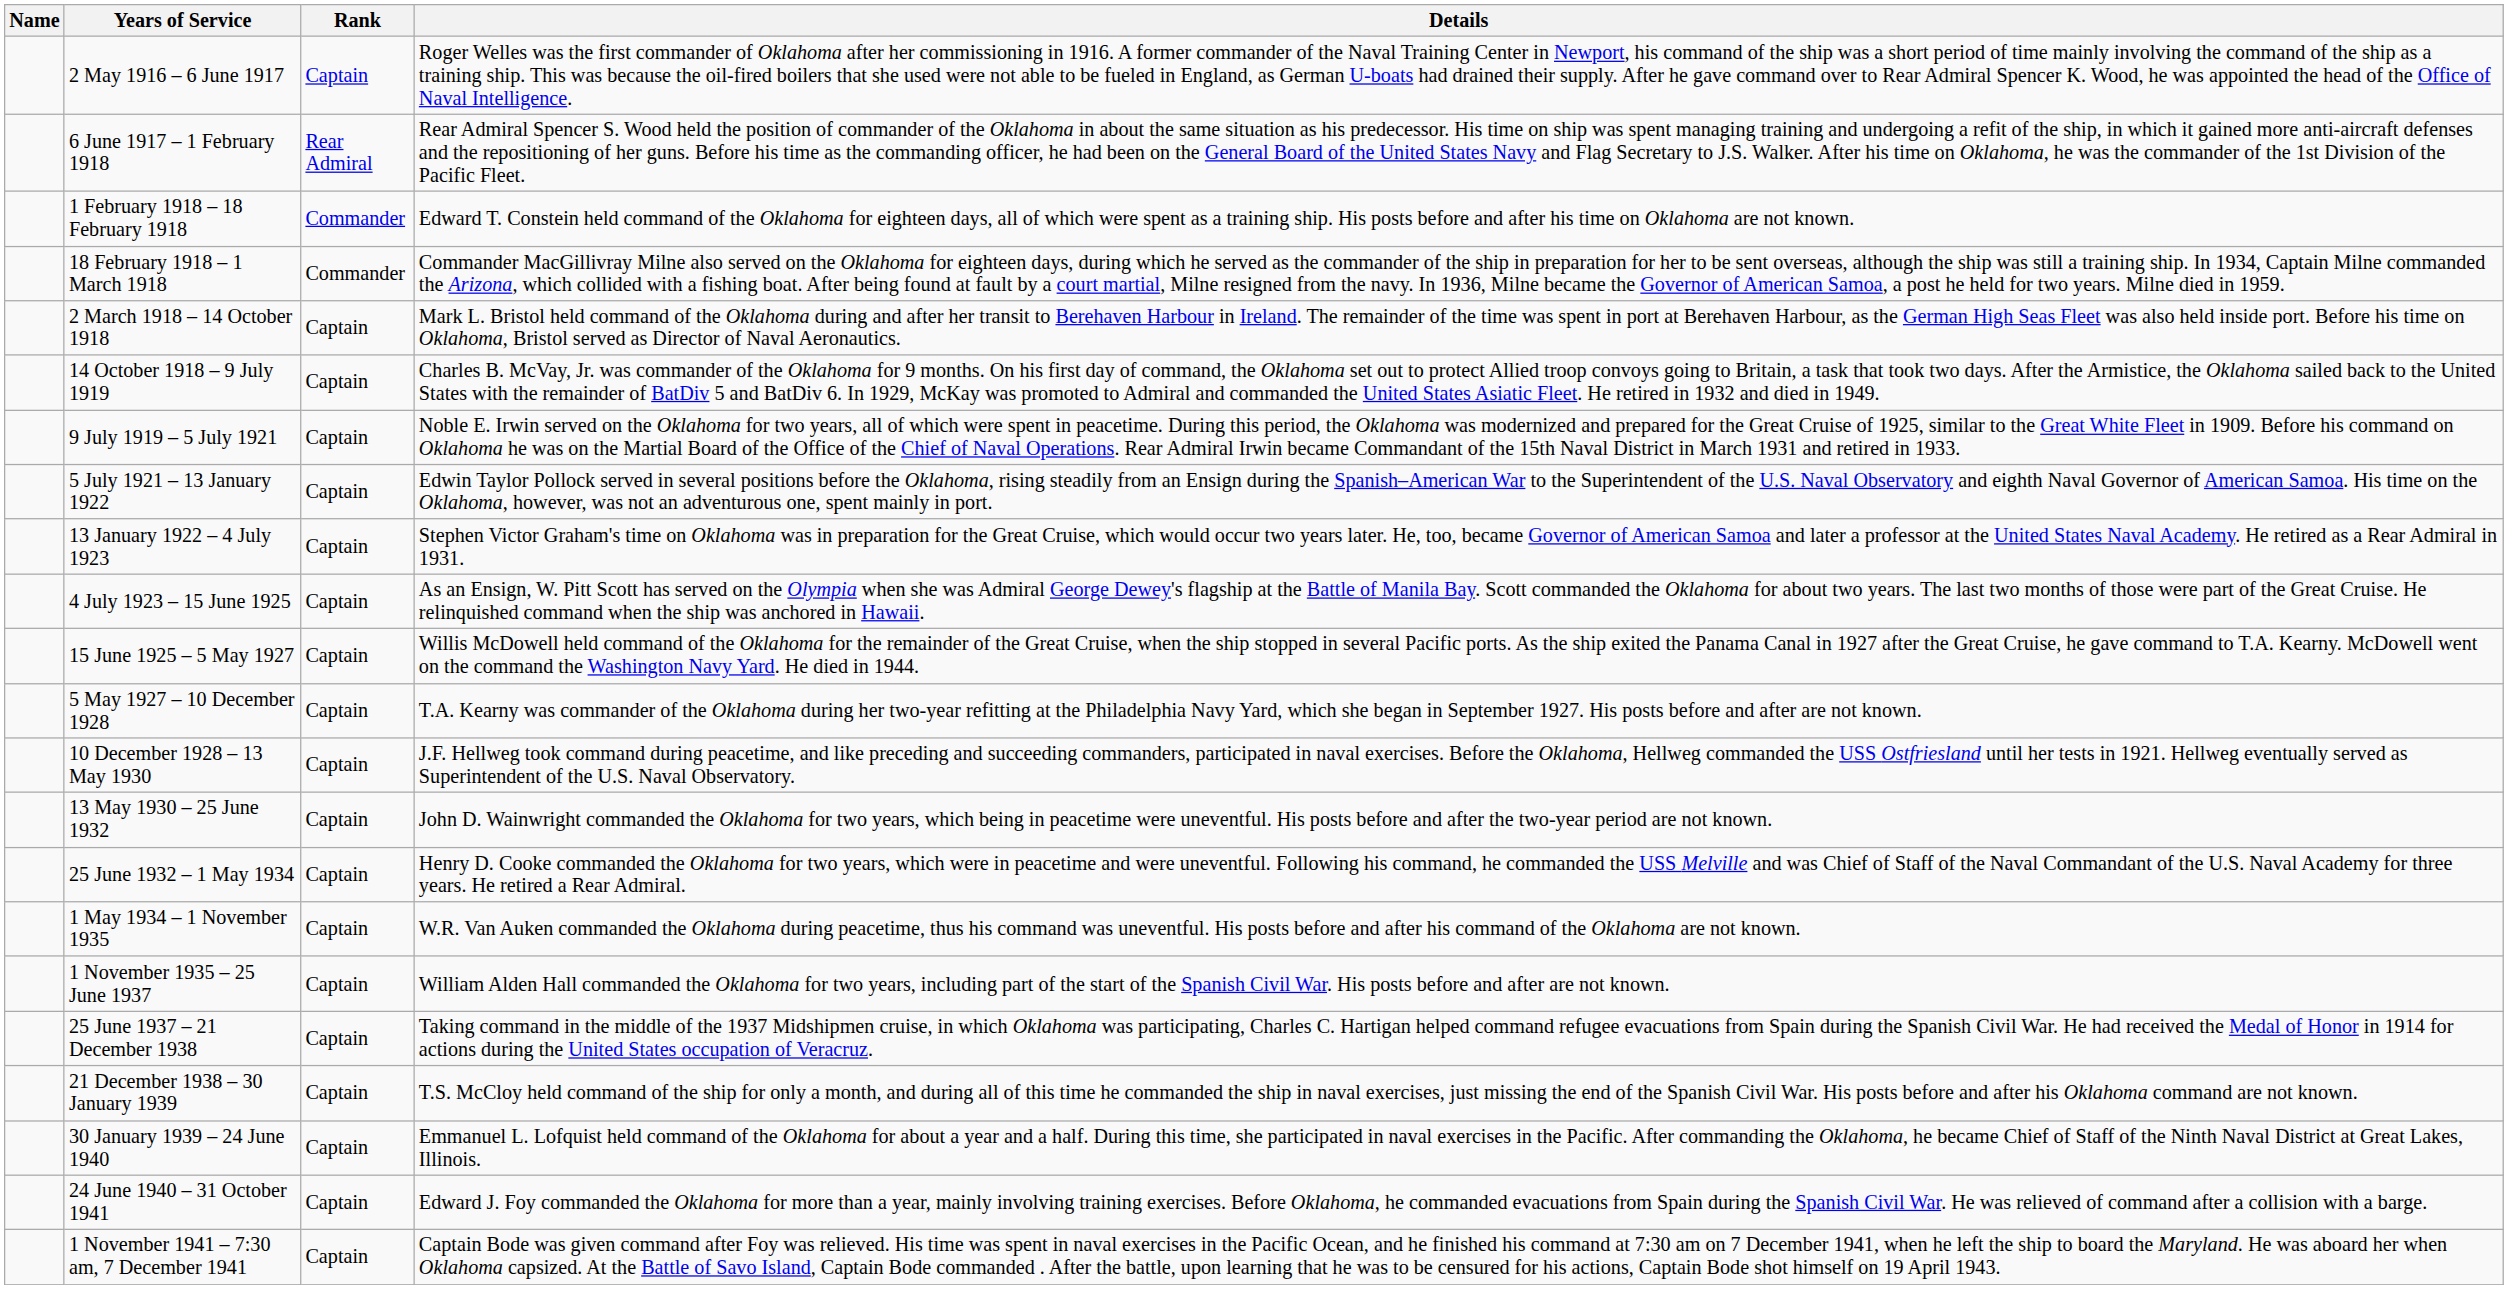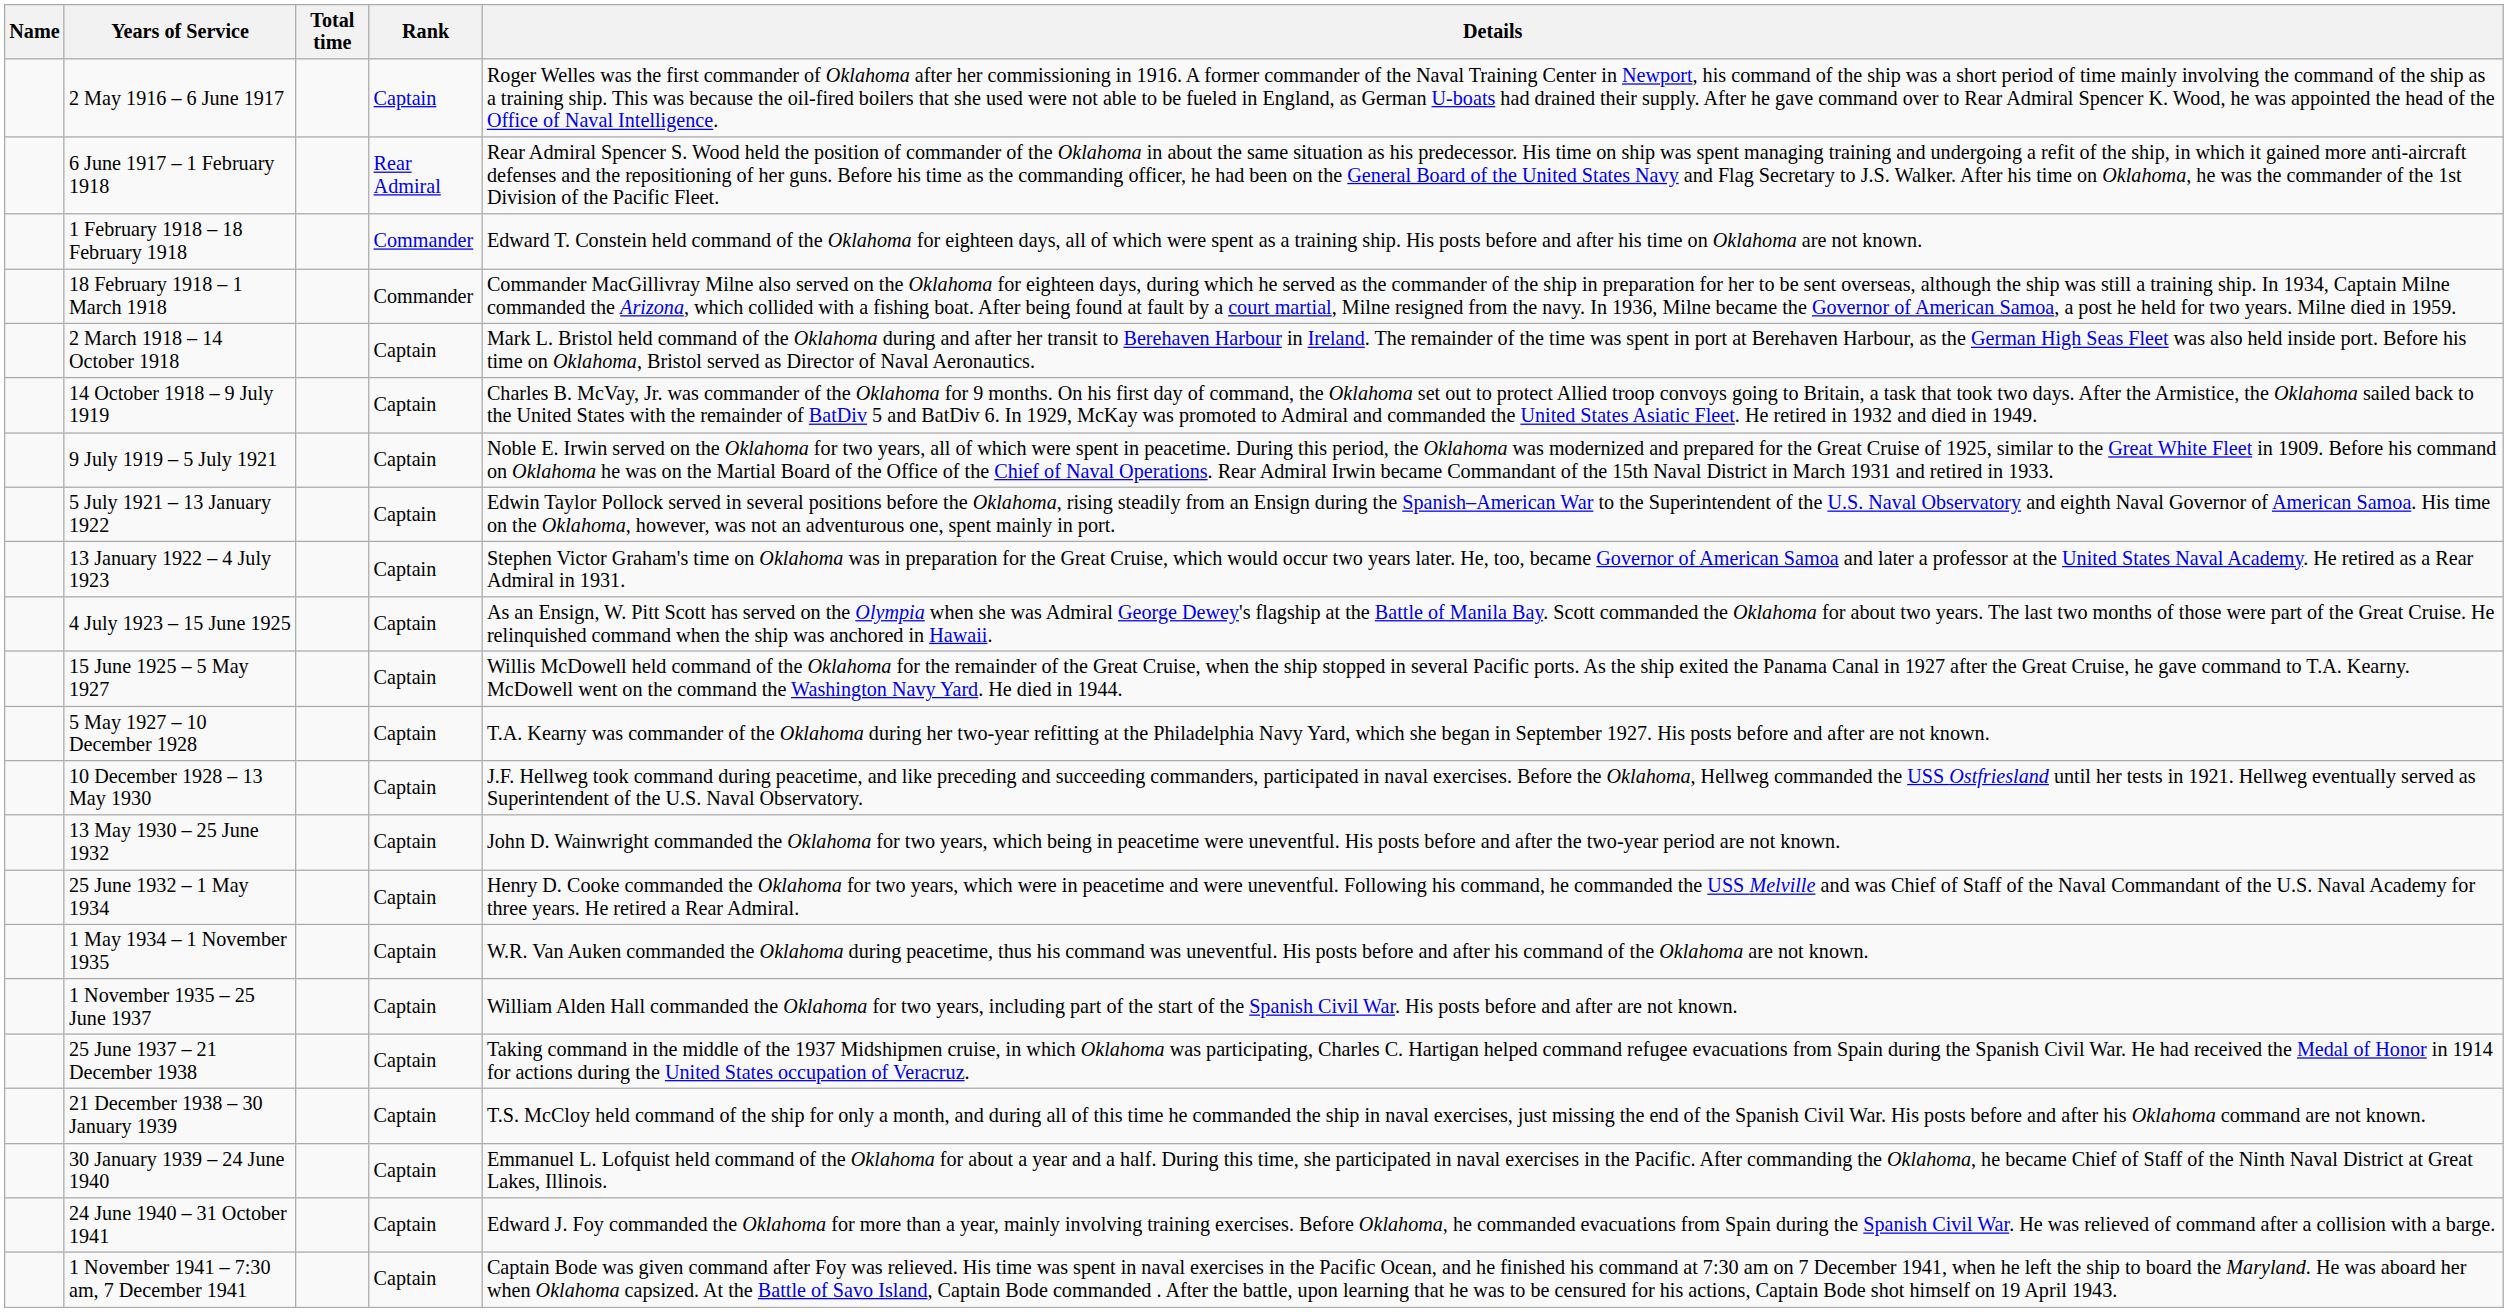+ column: Total time
